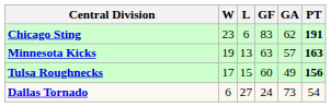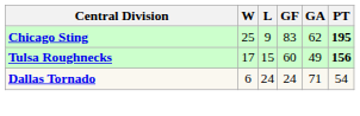Chicago Sting | W: 23 -> 25
Chicago Sting | L: 6 -> 9
Chicago Sting | PT: 191 -> 195
- row: Minnesota Kicks | 19 | 13 | 63 | 57 | 163
Dallas Tornado | L: 27 -> 24
Dallas Tornado | GA: 73 -> 71
